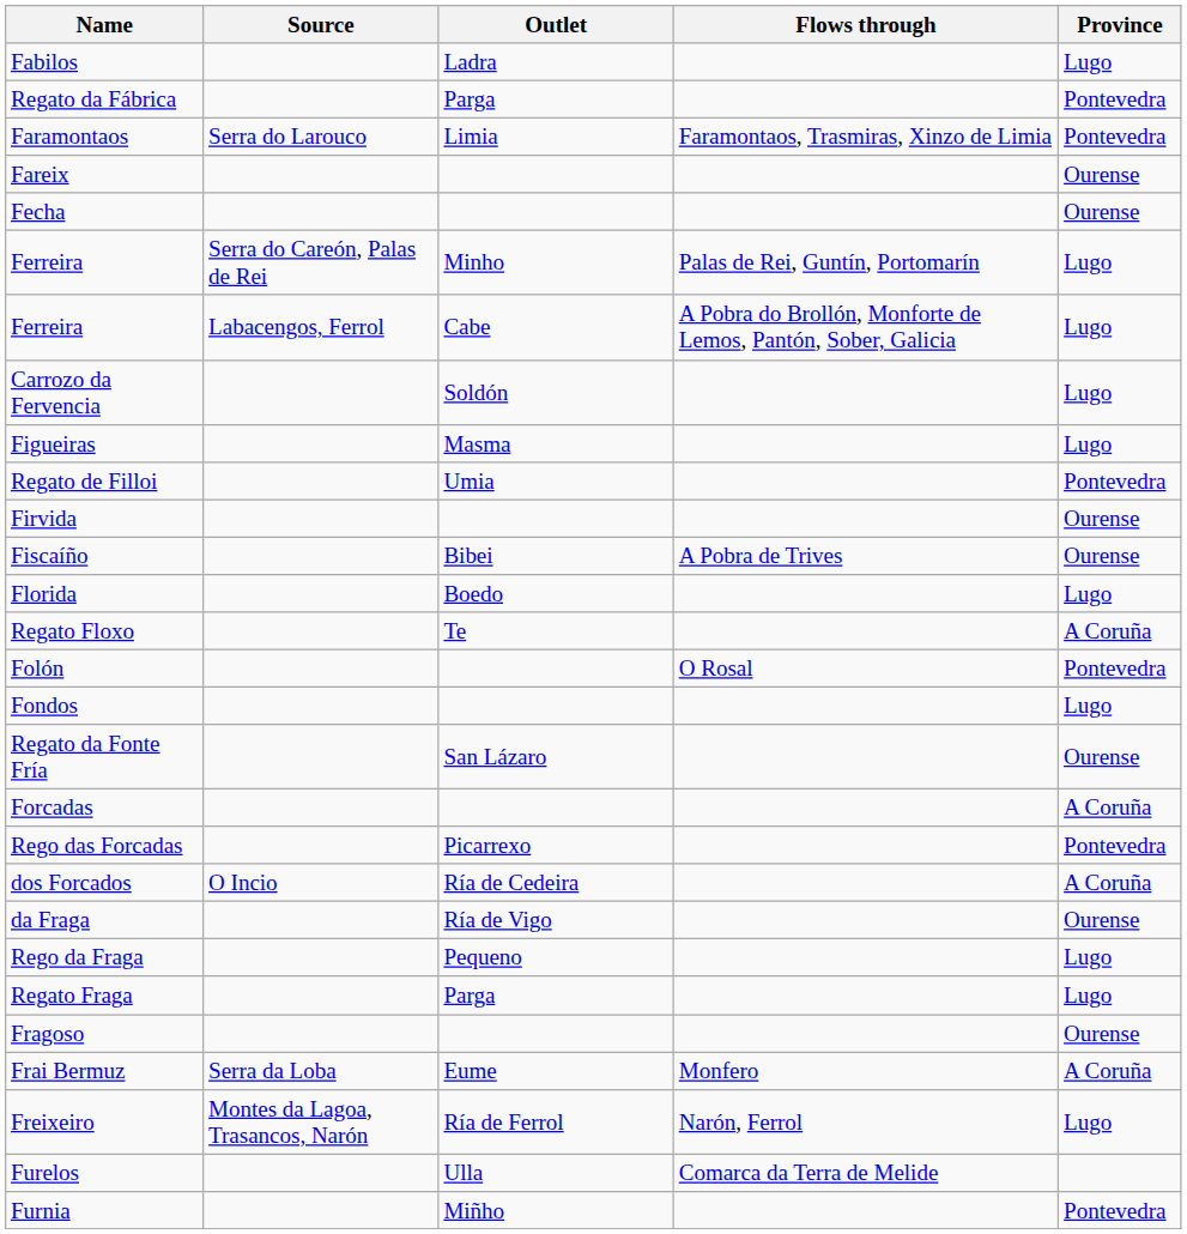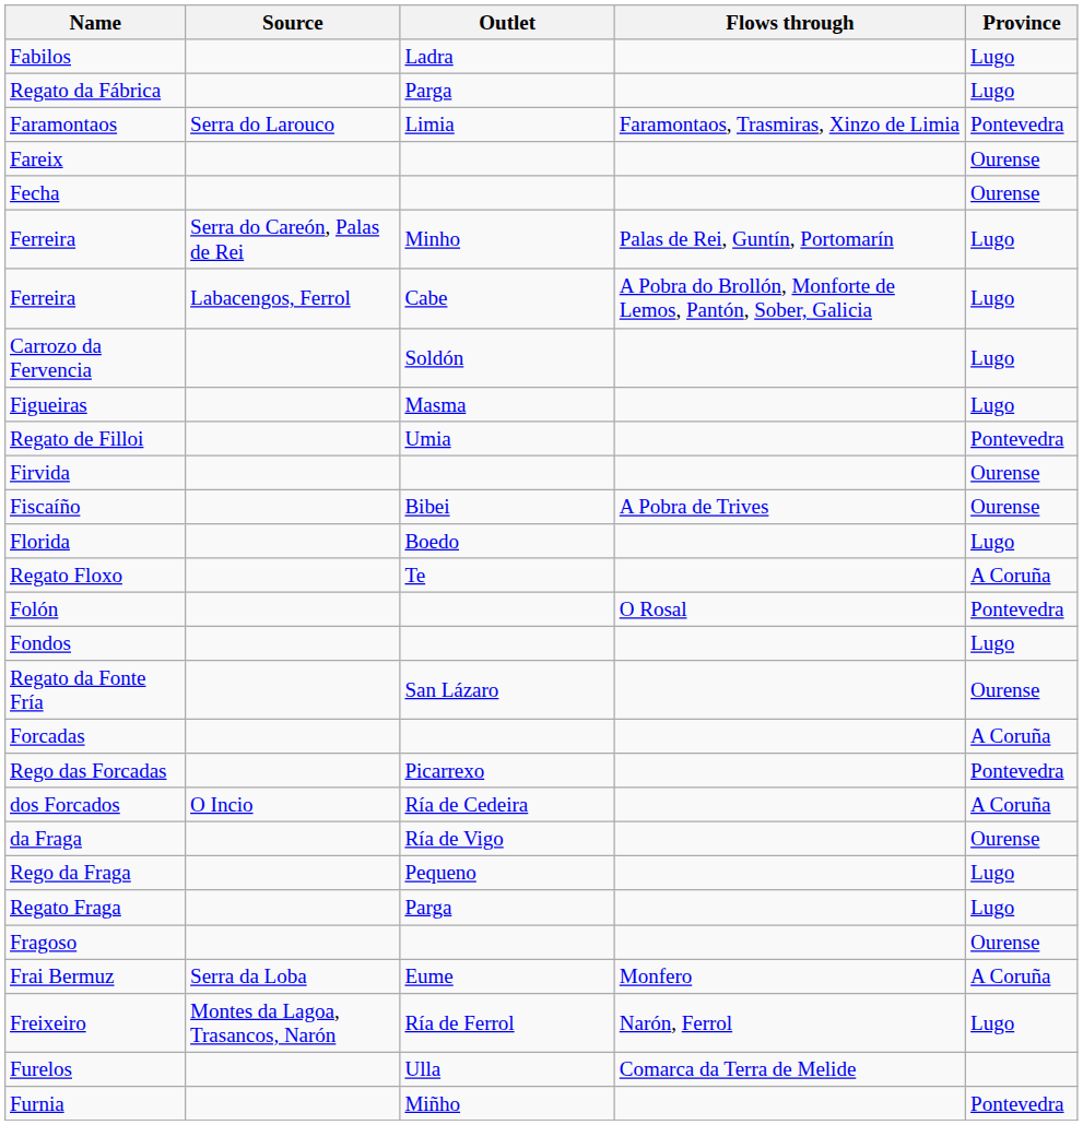Regato da Fábrica | Province: Pontevedra -> Lugo
